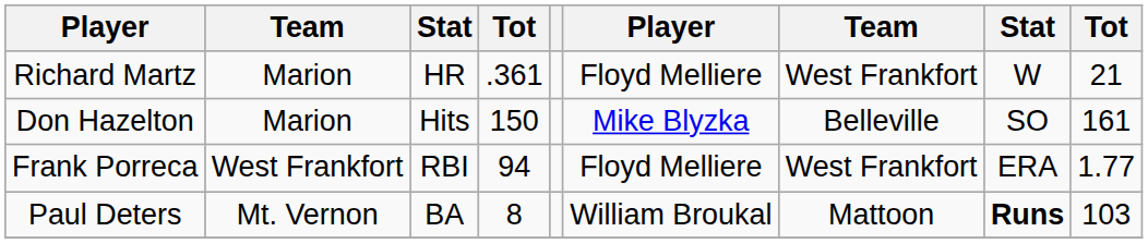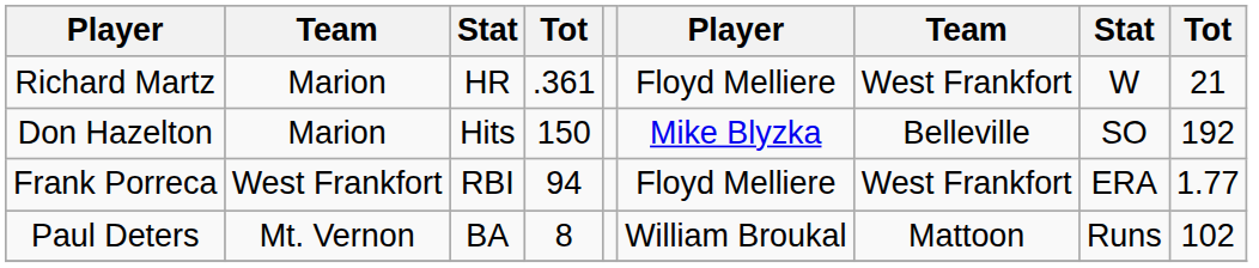Don Hazelton | column 9: 161 -> 192
Paul Deters | column 8: bold -> normal
Paul Deters | column 9: 103 -> 102
